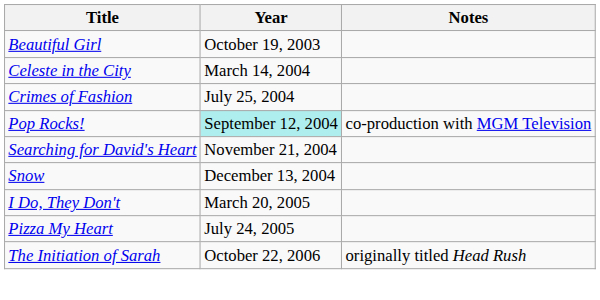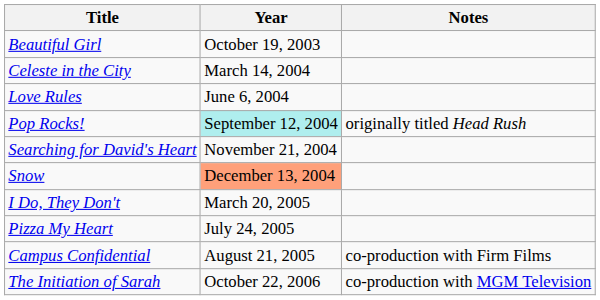+ row: Love Rules | June 6, 2004
- row: Crimes of Fashion | July 25, 2004
Pop Rocks! | Notes: co-production with MGM Television -> originally titled Head Rush
Snow | Year: no background -> lightsalmon background
+ row: Campus Confidential | August 21, 2005 | co-production with Firm Films
The Initiation of Sarah | Notes: originally titled Head Rush -> co-production with MGM Television
